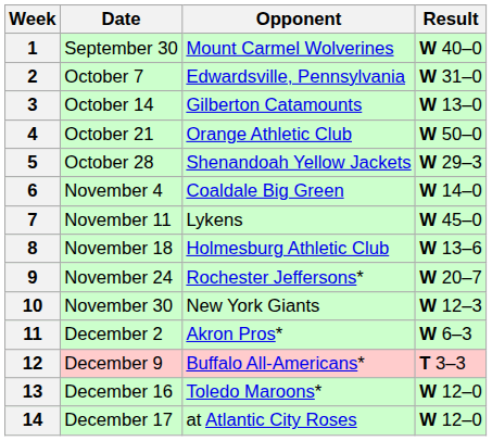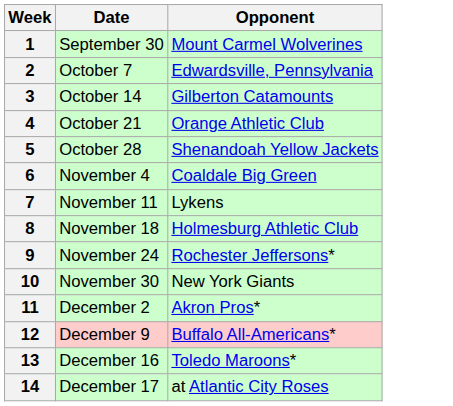- column: Result | W 40–0 | W 31–0 | W 13–0 | W 50–0 | W 29–3 | W 14–0 | W 45–0 | W 13–6 | W 20–7 | W 12–3 | W 6–3 | T 3–3 | W 12–0 | W 12–0
